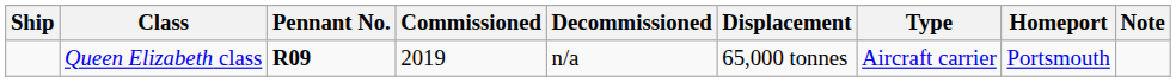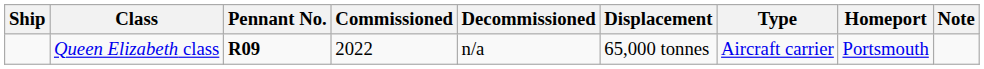Queen Elizabeth class | Commissioned: 2019 -> 2022
